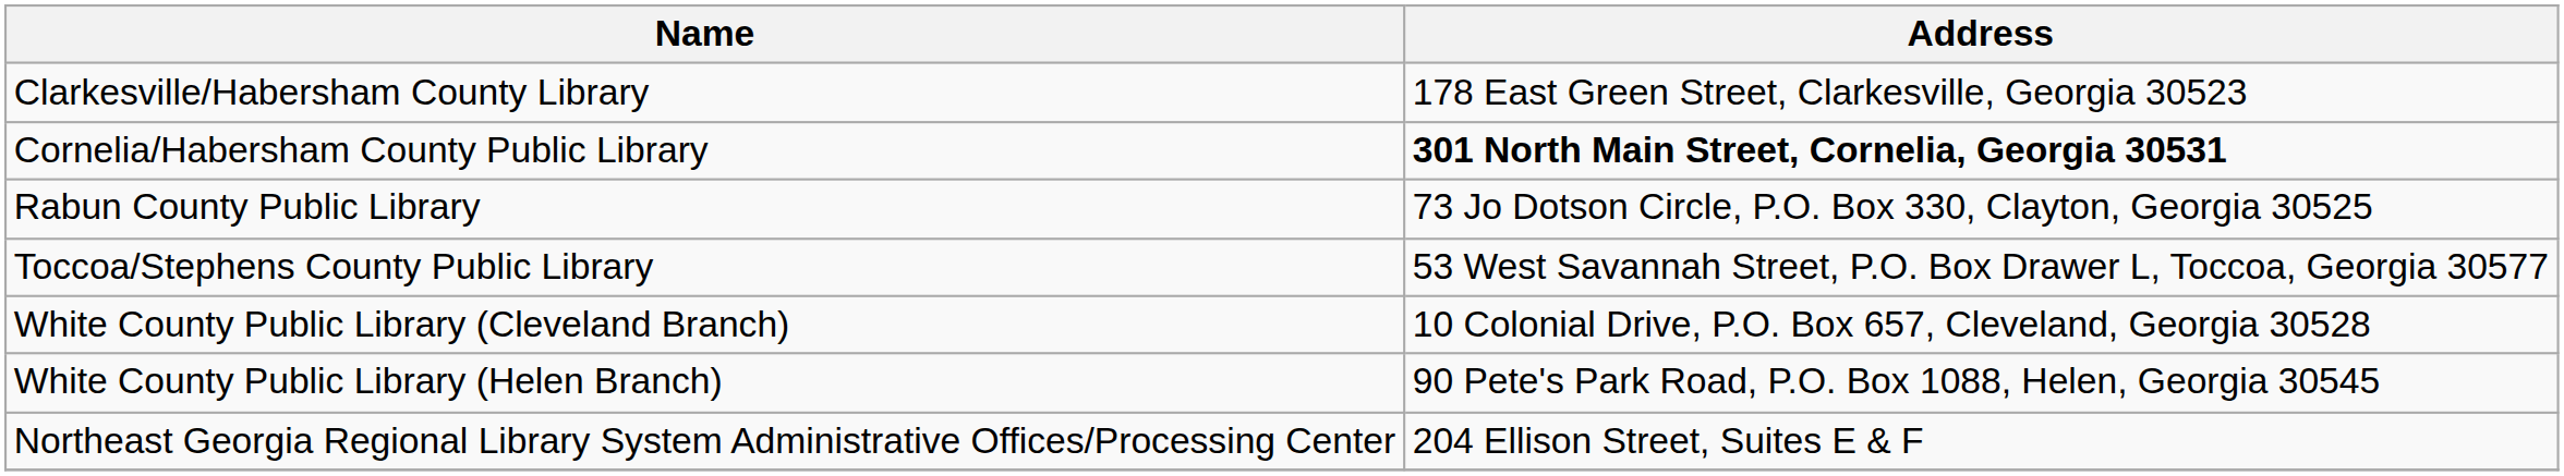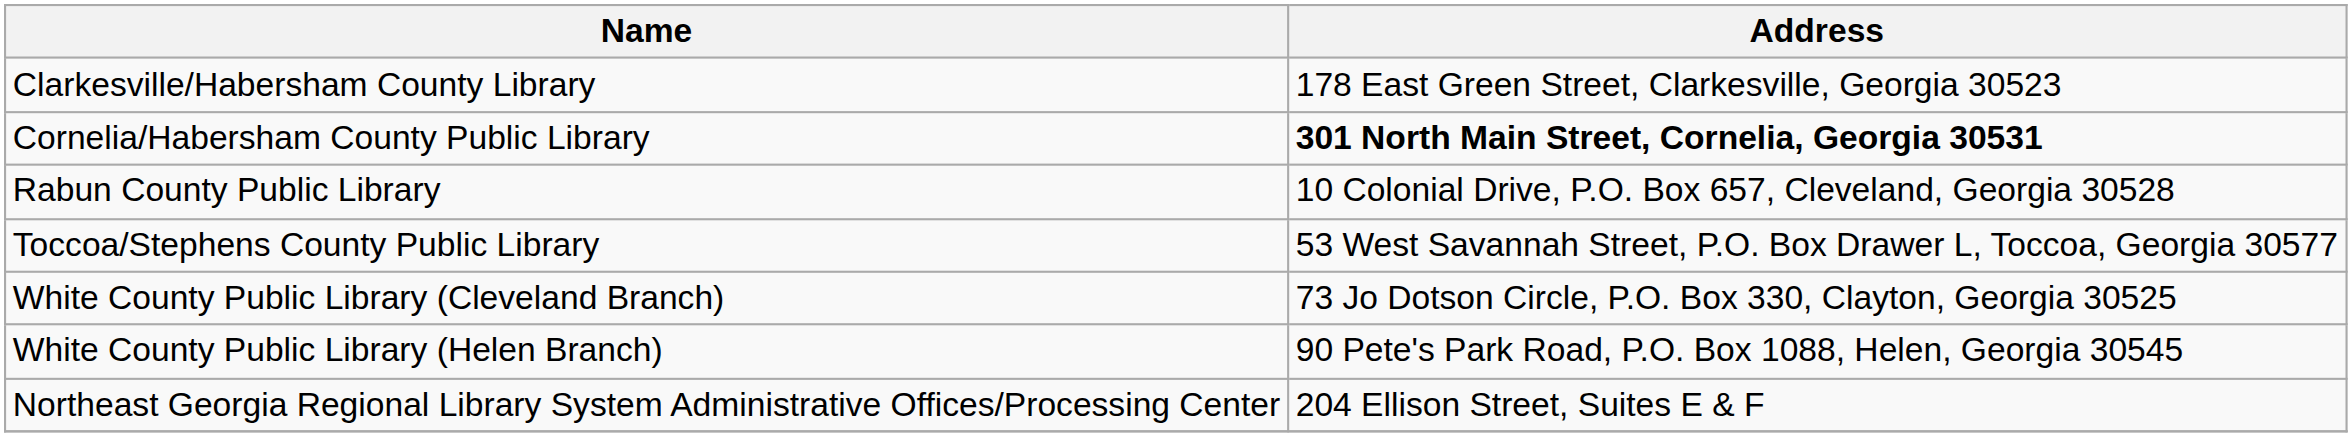Rabun County Public Library | Address: 73 Jo Dotson Circle, P.O. Box 330, Clayton, Georgia 30525 -> 10 Colonial Drive, P.O. Box 657, Cleveland, Georgia 30528
White County Public Library (Cleveland Branch) | Address: 10 Colonial Drive, P.O. Box 657, Cleveland, Georgia 30528 -> 73 Jo Dotson Circle, P.O. Box 330, Clayton, Georgia 30525
